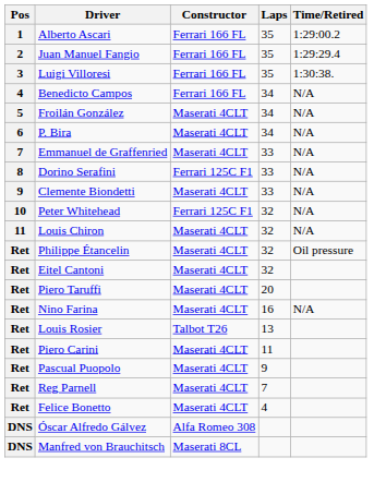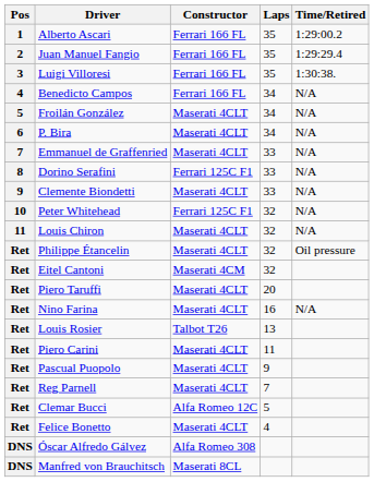Eitel Cantoni | Constructor: Maserati 4CLT -> Maserati 4CM
+ row: Ret | Clemar Bucci | Alfa Romeo 12C | 5
